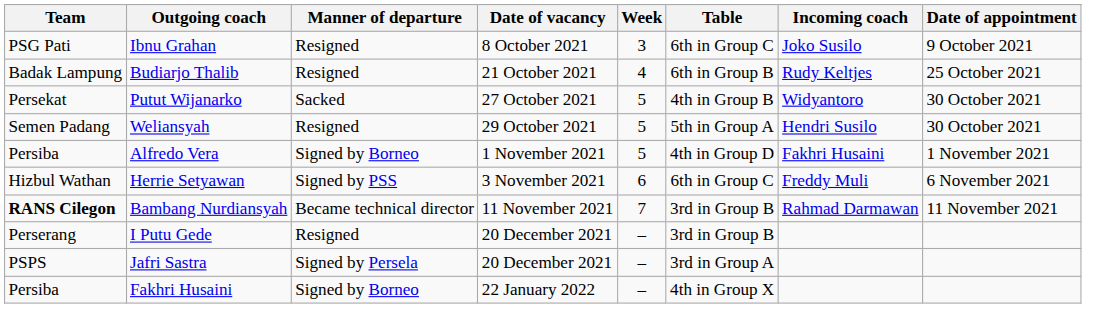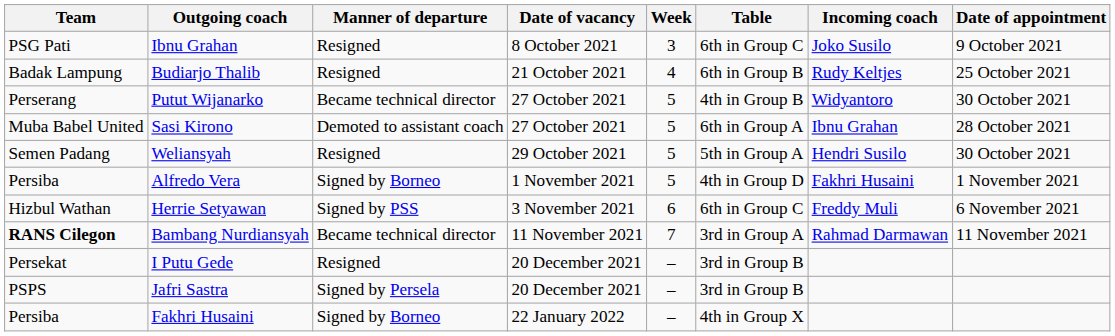Putut Wijanarko | Team: Persekat -> Perserang
Putut Wijanarko | Manner of departure: Sacked -> Became technical director
+ row: Muba Babel United | Sasi Kirono | Demoted to assistant coach | 27 October 2021 | 5 | 6th in Group A | Ibnu Grahan | 28 October 2021
Bambang Nurdiansyah | Table: 3rd in Group B -> 3rd in Group A
I Putu Gede | Team: Perserang -> Persekat
Jafri Sastra | Table: 3rd in Group A -> 3rd in Group B
